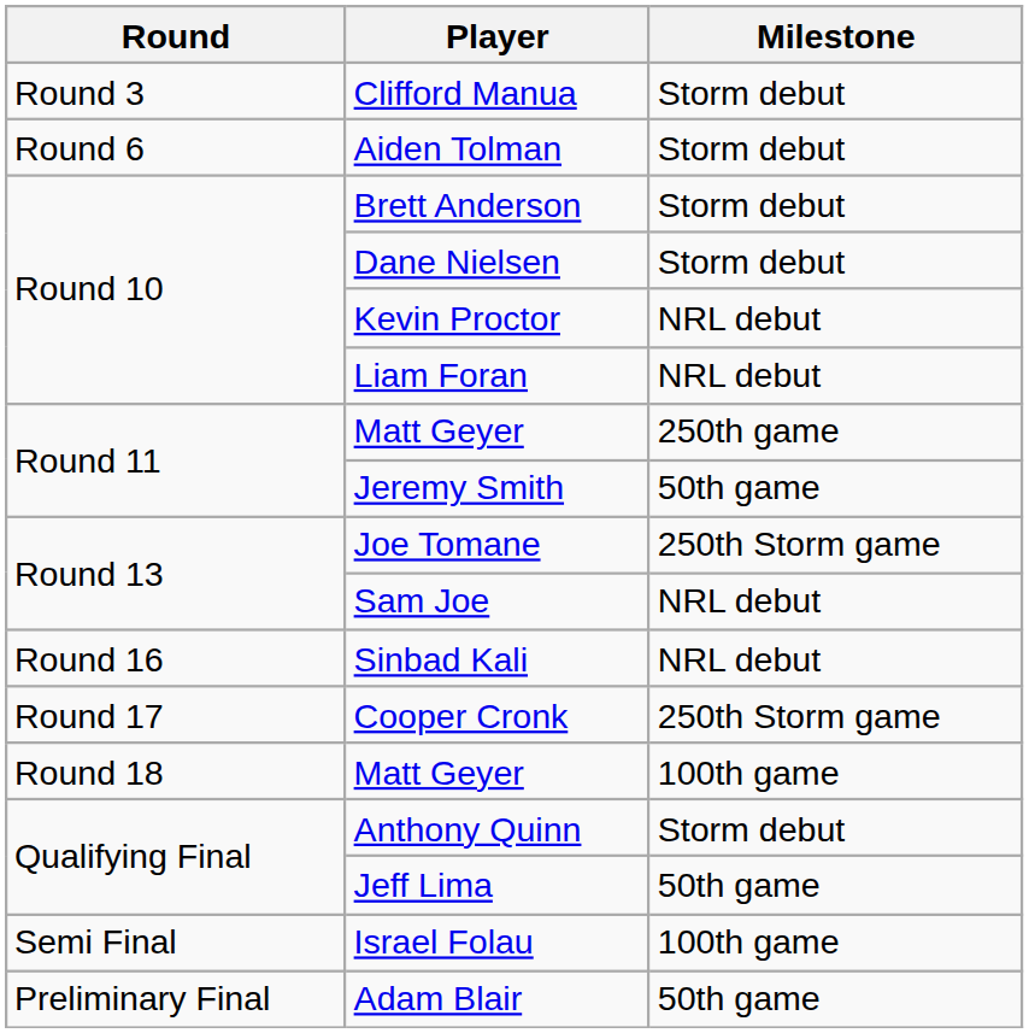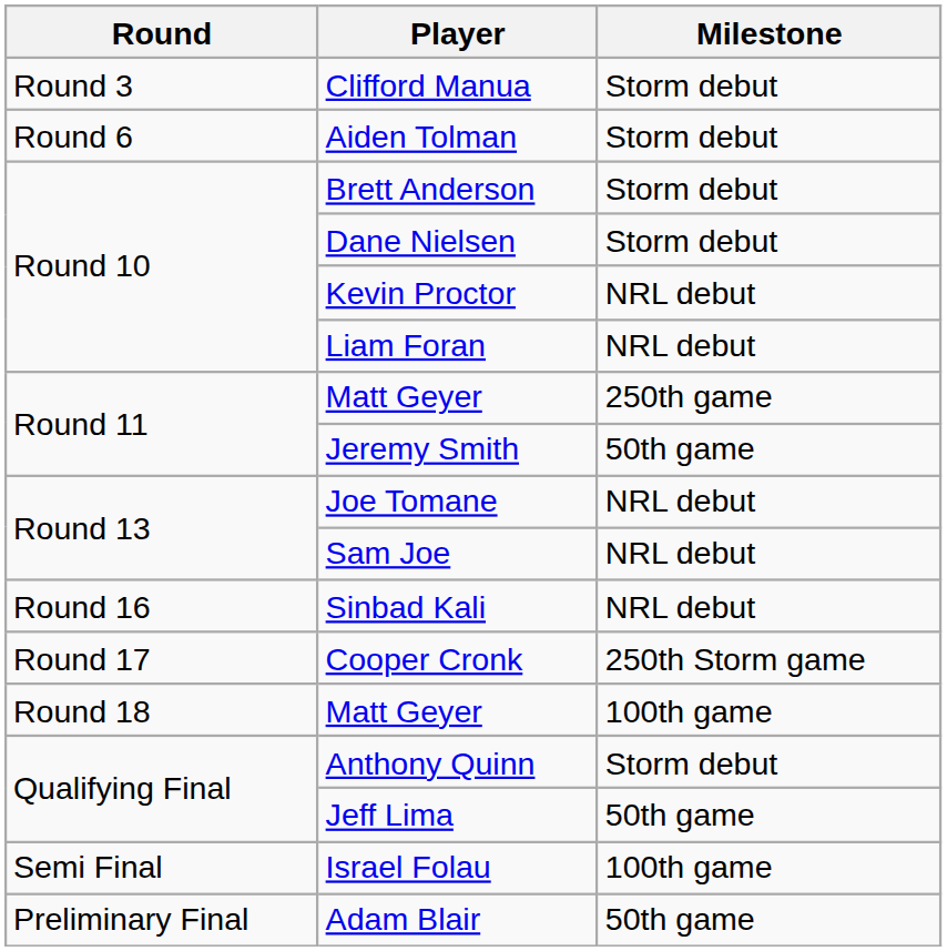Joe Tomane | Milestone: 250th Storm game -> NRL debut
